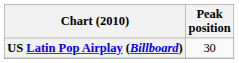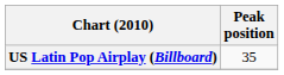US Latin Pop Airplay (Billboard) | Peak position: 30 -> 35
